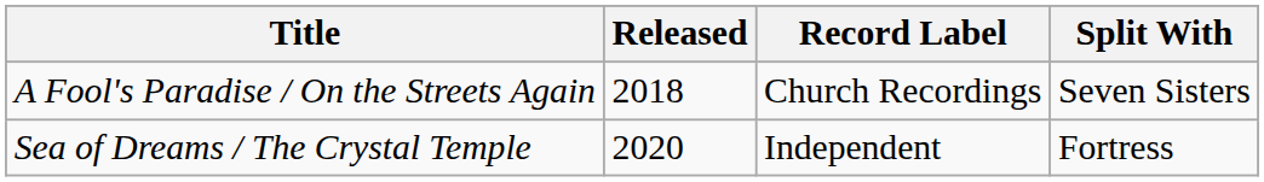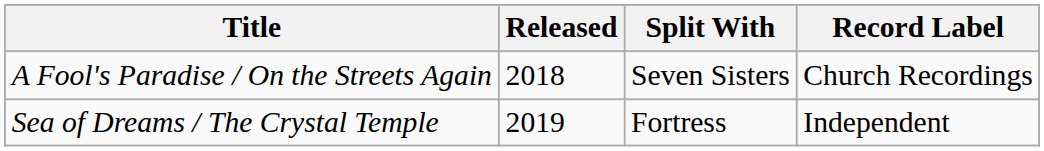columns swapped: Split With <-> Record Label
Sea of Dreams / The Crystal Temple | Released: 2020 -> 2019
